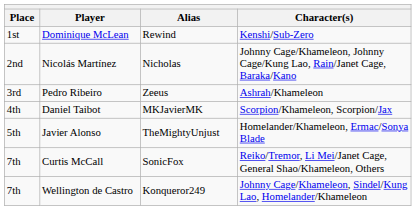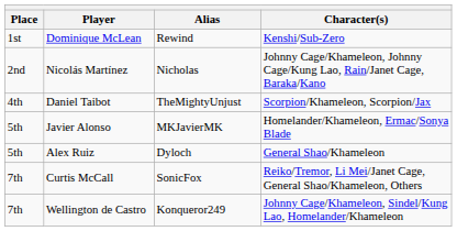- row: 3rd | Pedro Ribeiro | Zeeus | Ashrah/Khameleon
Daniel Taibot | Alias: MKJavierMK -> TheMightyUnjust
Javier Alonso | Alias: TheMightyUnjust -> MKJavierMK
+ row: 5th | Alex Ruiz | Dyloch | General Shao/Khameleon
